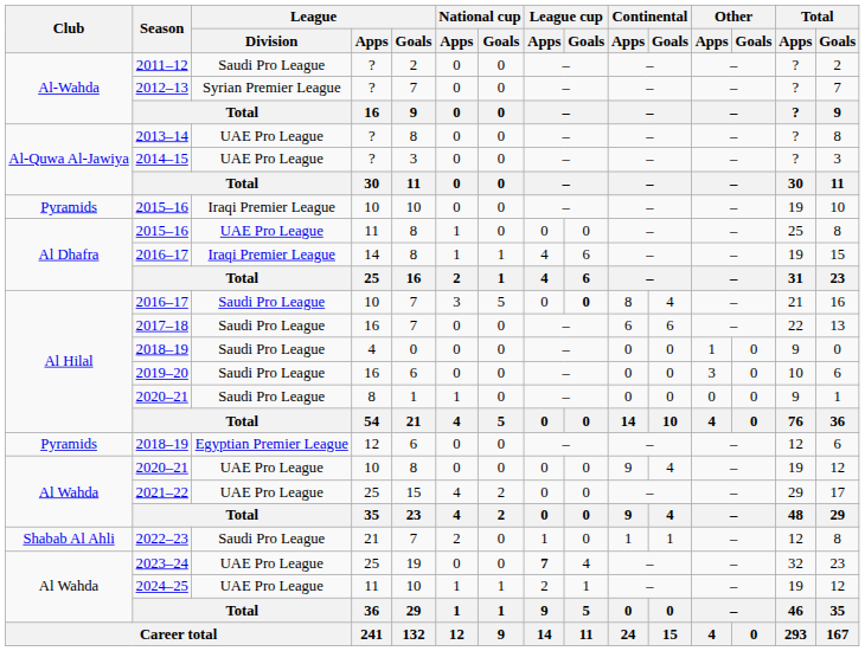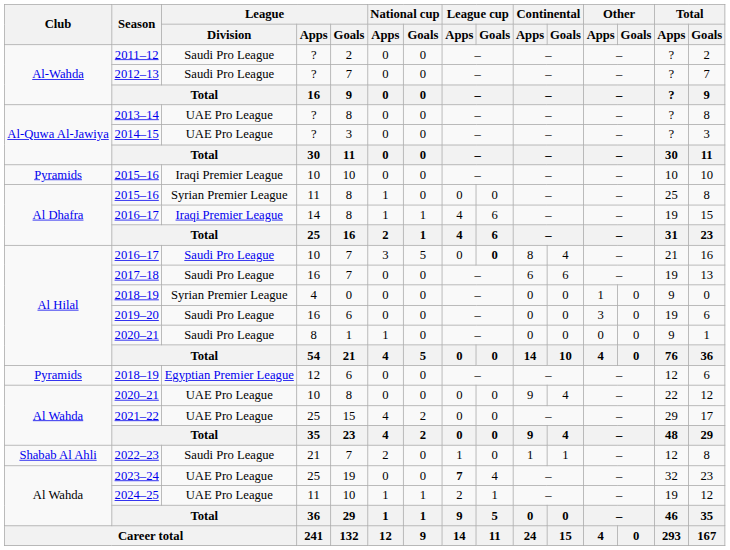2012–13 | League / Division: Syrian Premier League -> Saudi Pro League
2015–16 / 10 | Total / Apps: 19 -> 10
2015–16 / 11 | League / Division: UAE Pro League -> Syrian Premier League
2017–18 | Total / Apps: 22 -> 19
2018–19 / 4 | League / Division: Saudi Pro League -> Syrian Premier League
2019–20 | Total / Apps: 10 -> 19
2020–21 / 10 | Total / Apps: 19 -> 22
